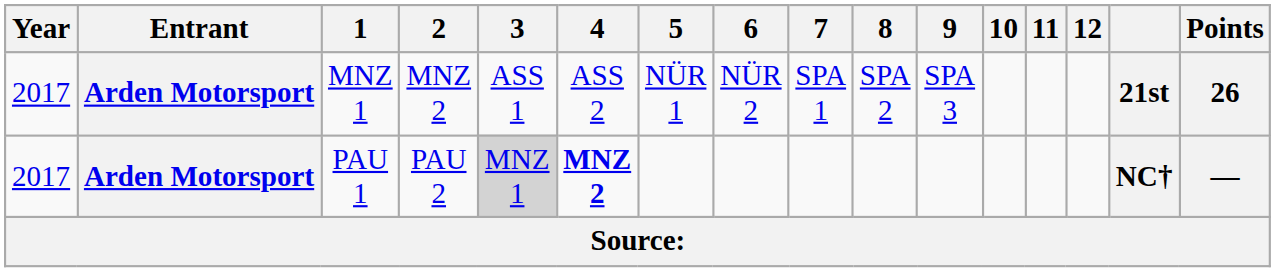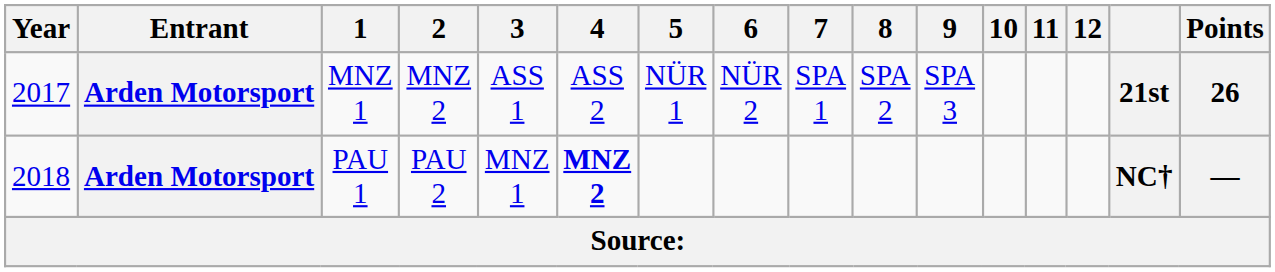PAU 1 | Year: 2017 -> 2018
PAU 1 | 3: lightgrey background -> no background
